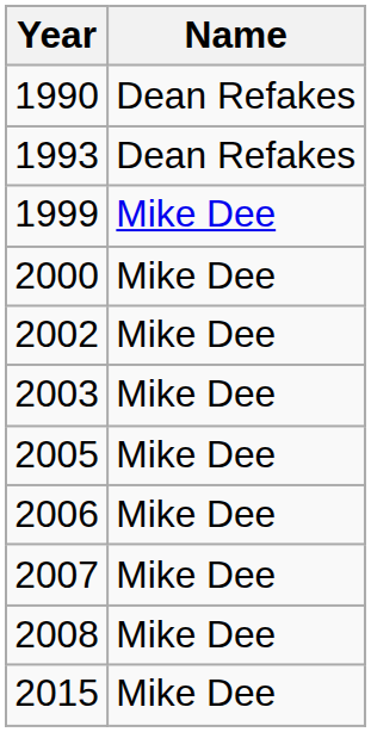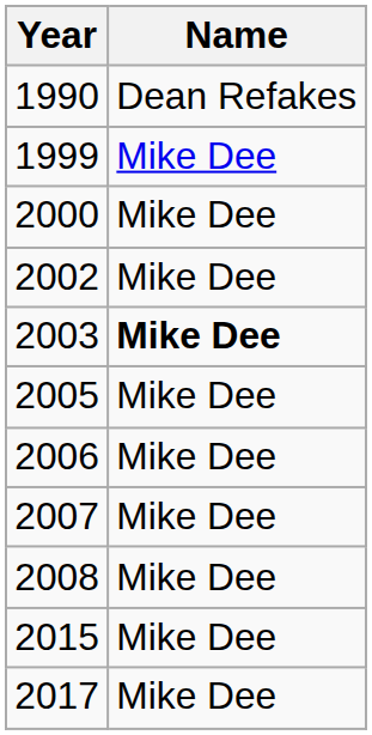- row: 1993 | Dean Refakes
2003 | Name: normal -> bold
+ row: 2017 | Mike Dee
